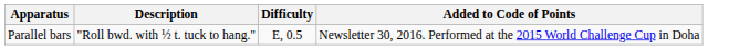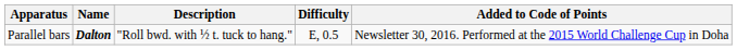+ column: Name | Dalton
